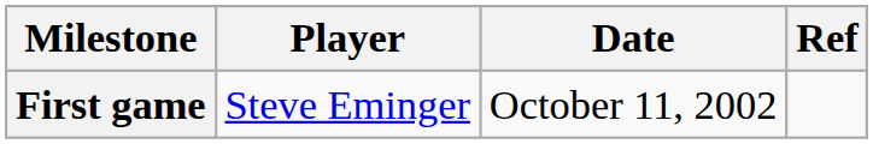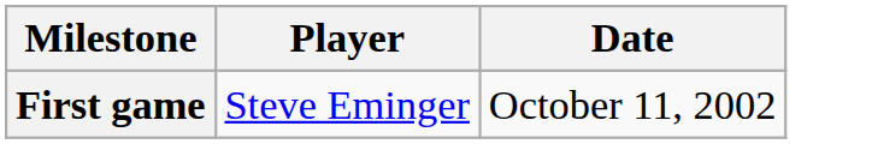- column: Ref
